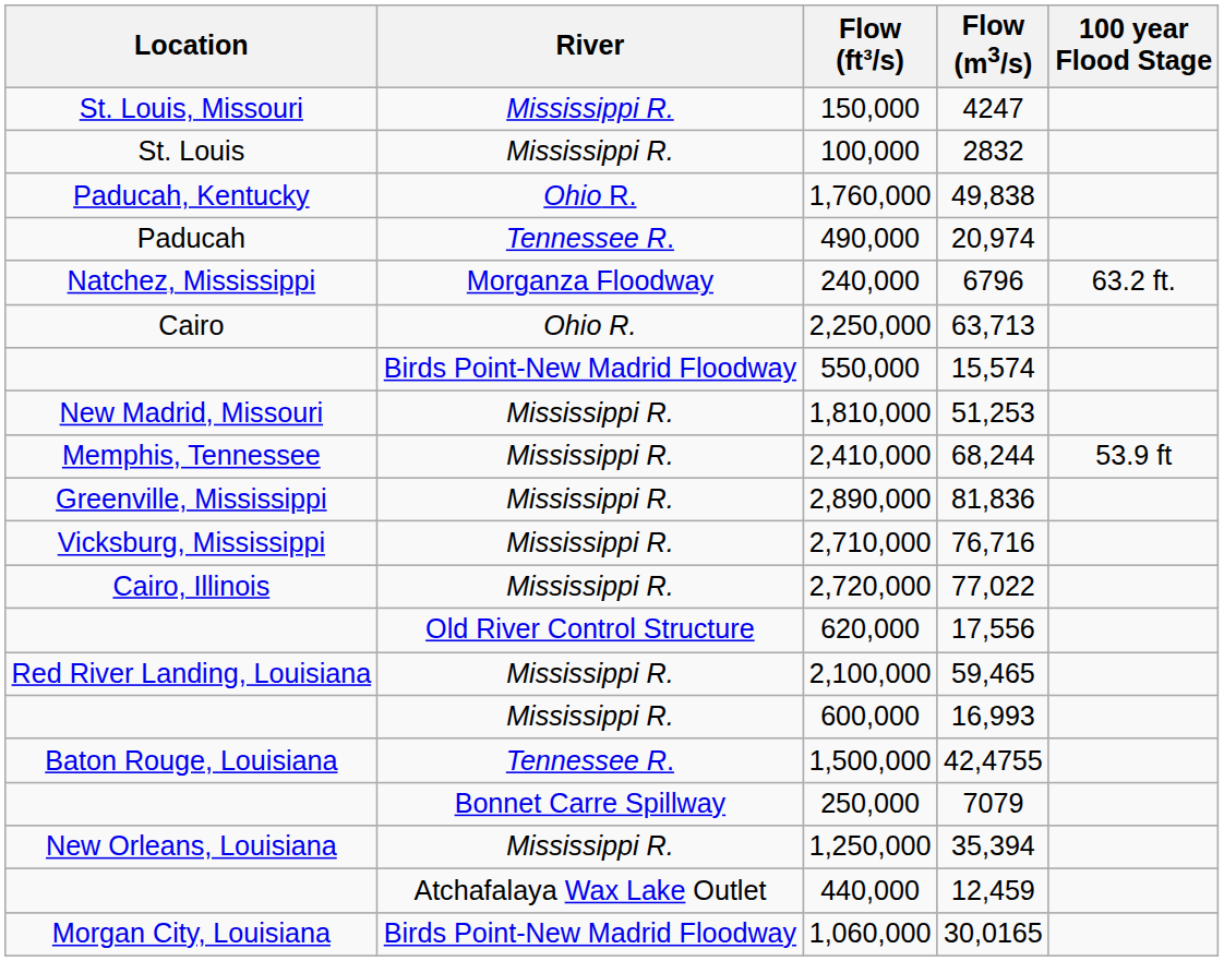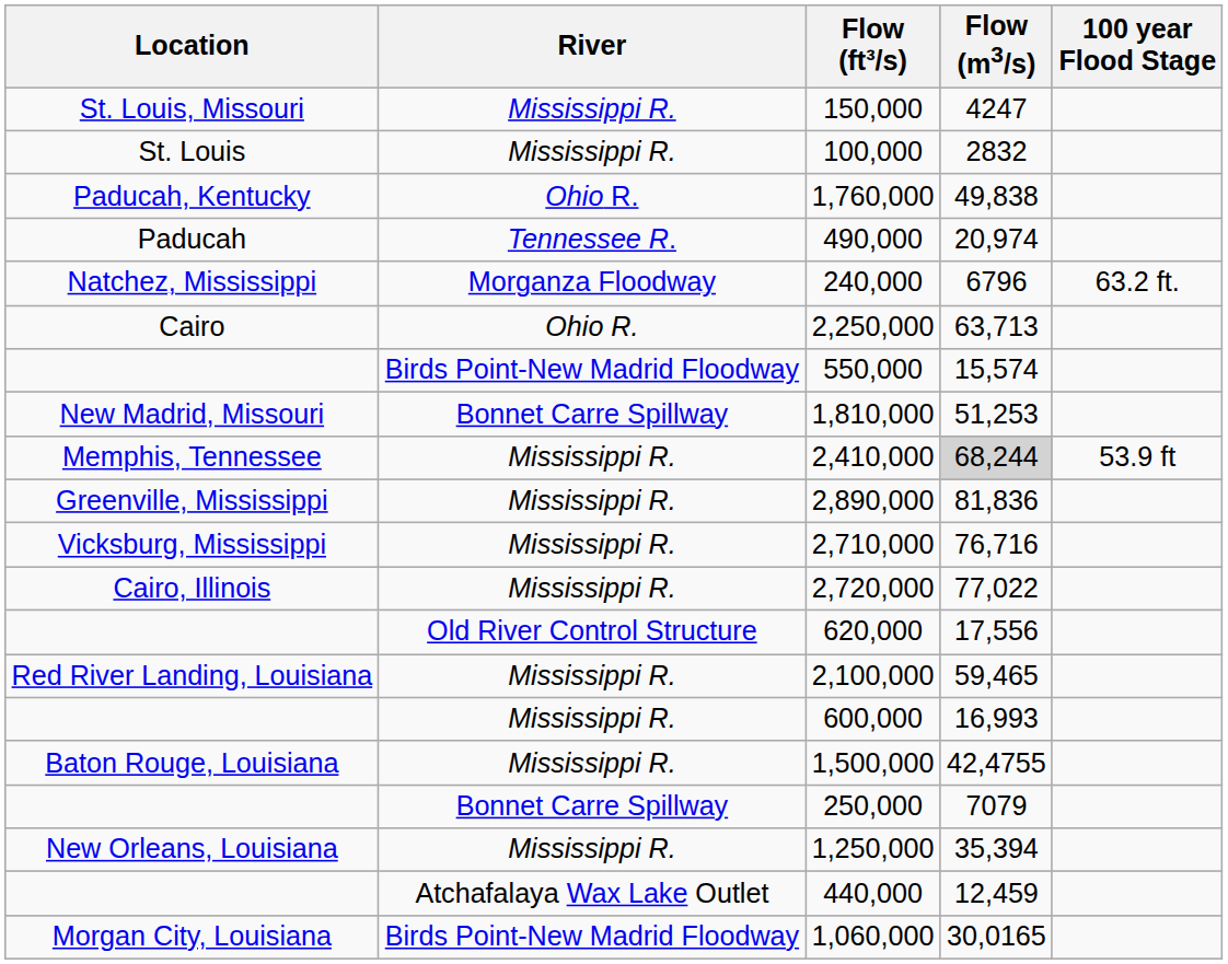1,810,000 | River: Mississippi R. -> Bonnet Carre Spillway
2,410,000 | Flow (m3/s): no background -> lightgrey background
1,500,000 | River: Tennessee R. -> Mississippi R.
